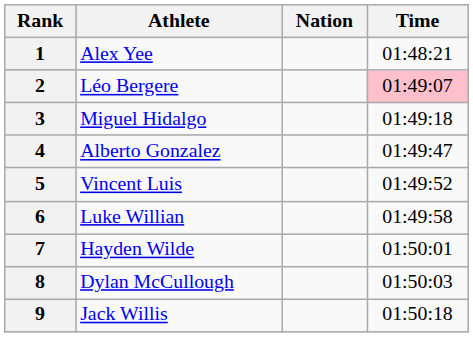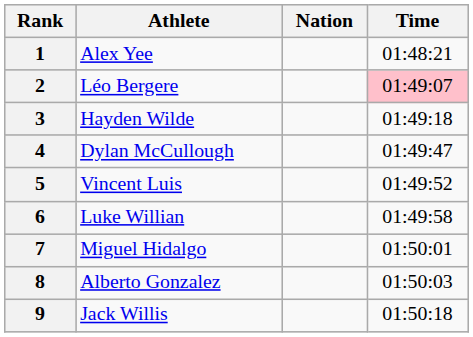3 | Athlete: Miguel Hidalgo -> Hayden Wilde
4 | Athlete: Alberto Gonzalez -> Dylan McCullough
7 | Athlete: Hayden Wilde -> Miguel Hidalgo
8 | Athlete: Dylan McCullough -> Alberto Gonzalez
